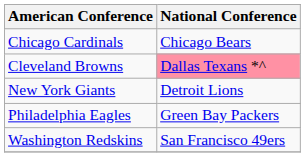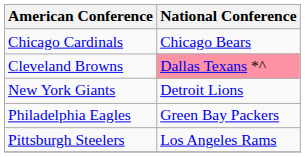+ row: Pittsburgh Steelers | Los Angeles Rams
- row: Washington Redskins | San Francisco 49ers
